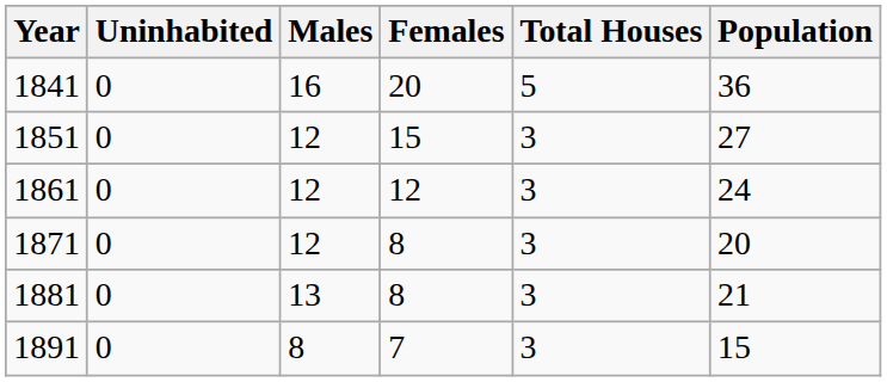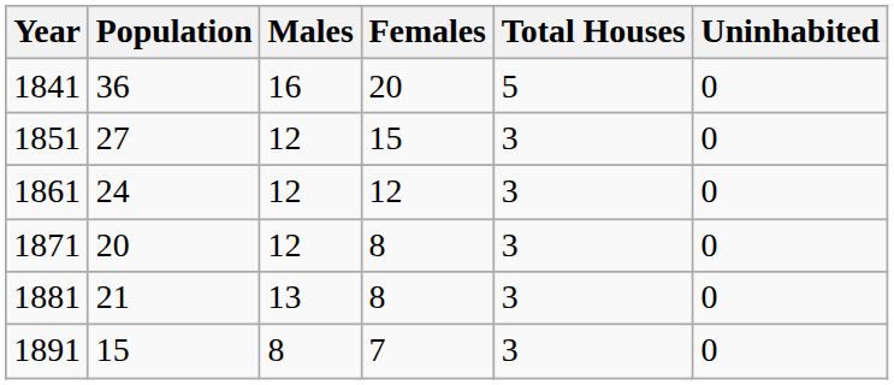columns swapped: Population <-> Uninhabited
